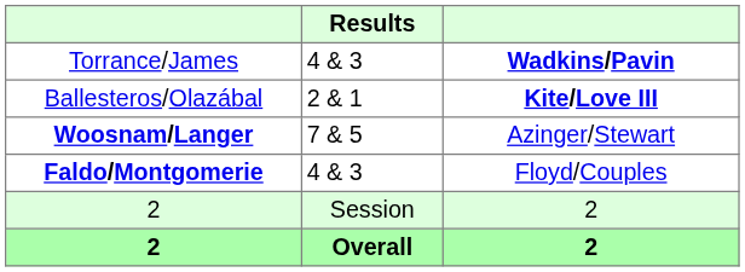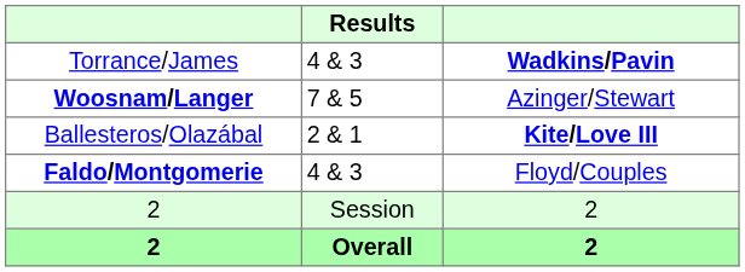rows swapped: Woosnam/Langer <-> Ballesteros/Olazábal
